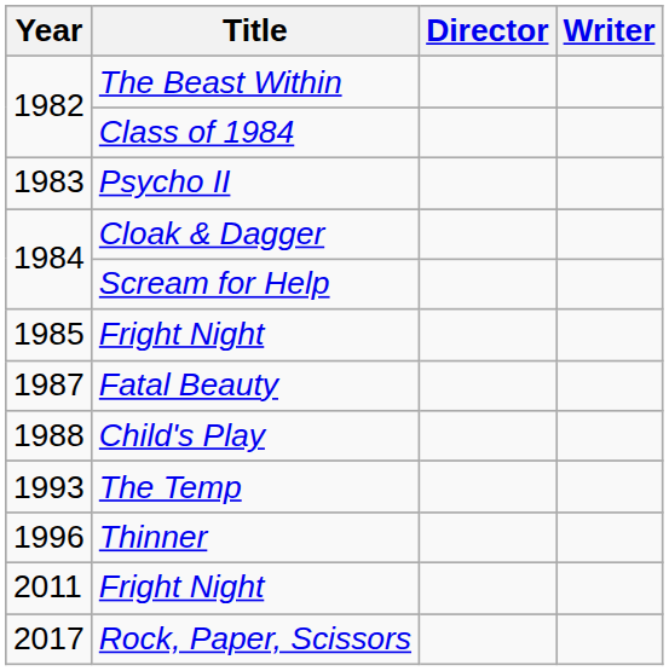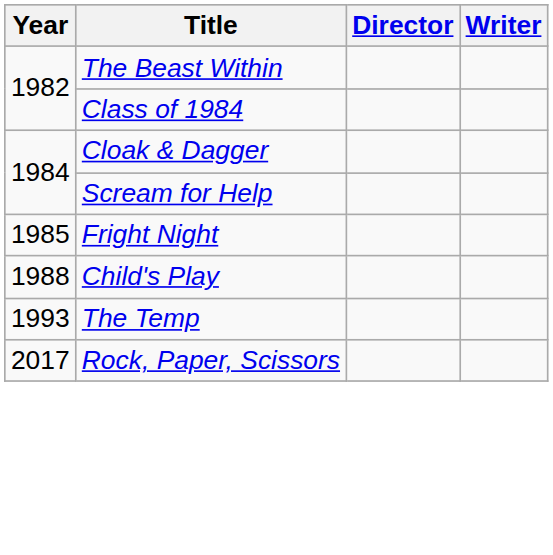- row: 1983 | Psycho II
- row: 1987 | Fatal Beauty
- row: 1996 | Thinner
- row: 2011 | Fright Night
